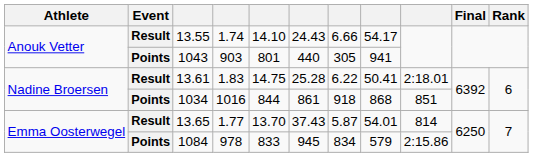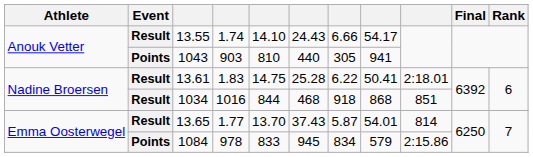1043 | column 5: 801 -> 810
1034 | Event: Points -> Result
1034 | column 6: 861 -> 468
